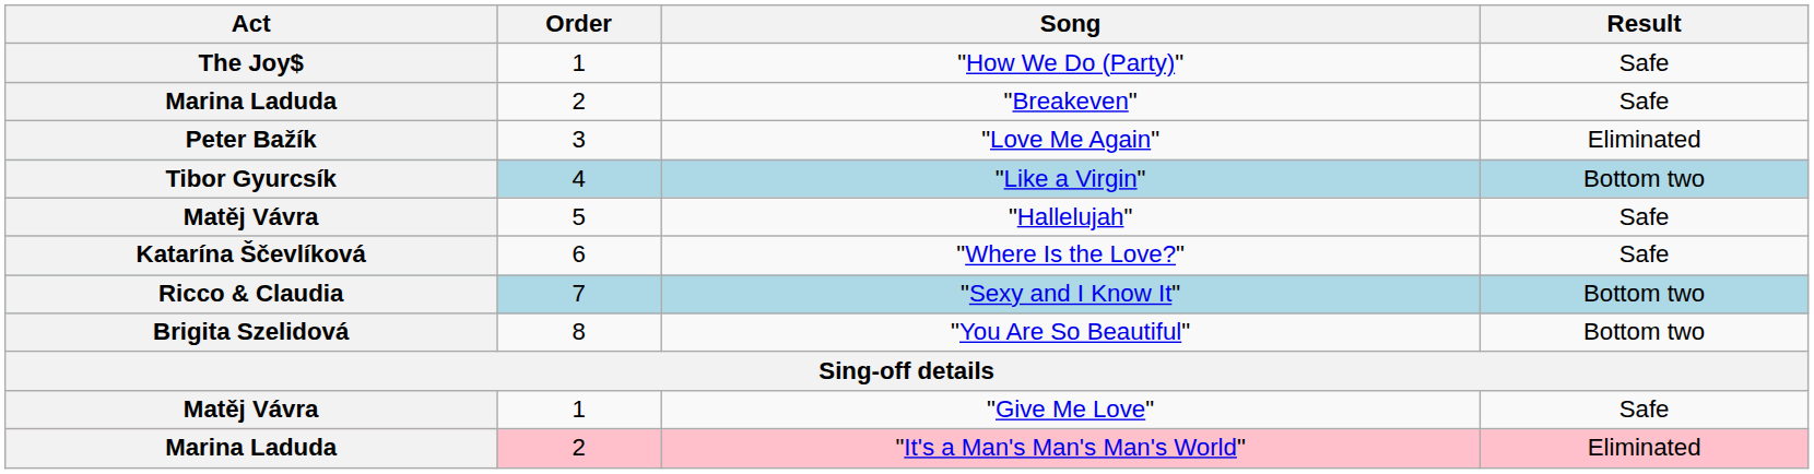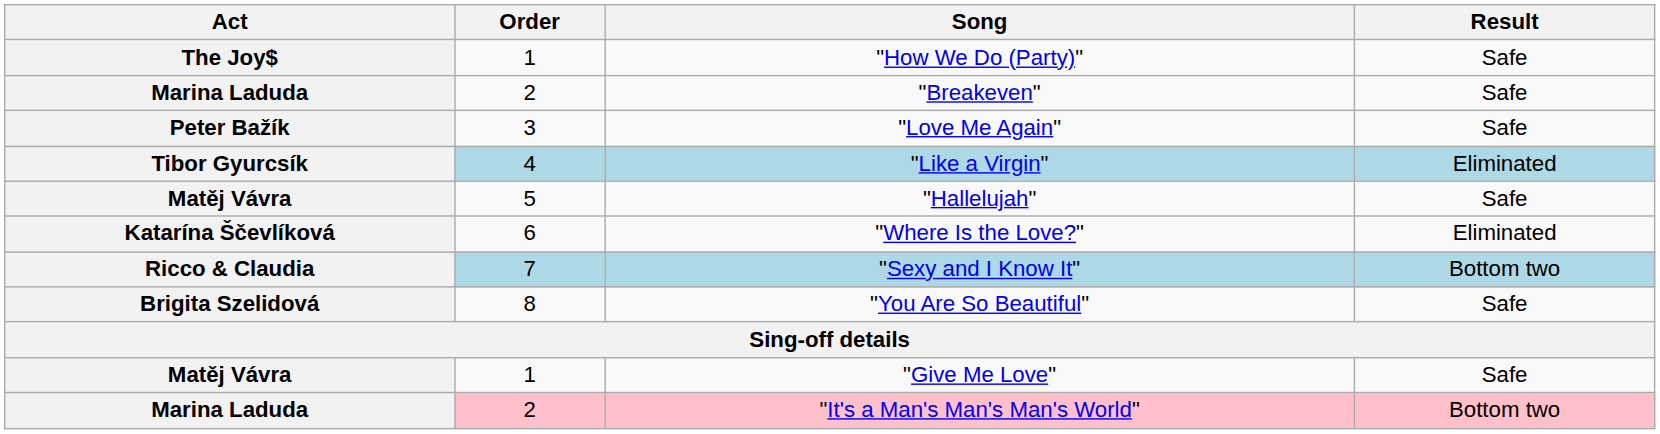"Love Me Again" | Result: Eliminated -> Safe
"Like a Virgin" | Result: Bottom two -> Eliminated
"Where Is the Love?" | Result: Safe -> Eliminated
"You Are So Beautiful" | Result: Bottom two -> Safe
"It's a Man's Man's Man's World" | Result: Eliminated -> Bottom two
